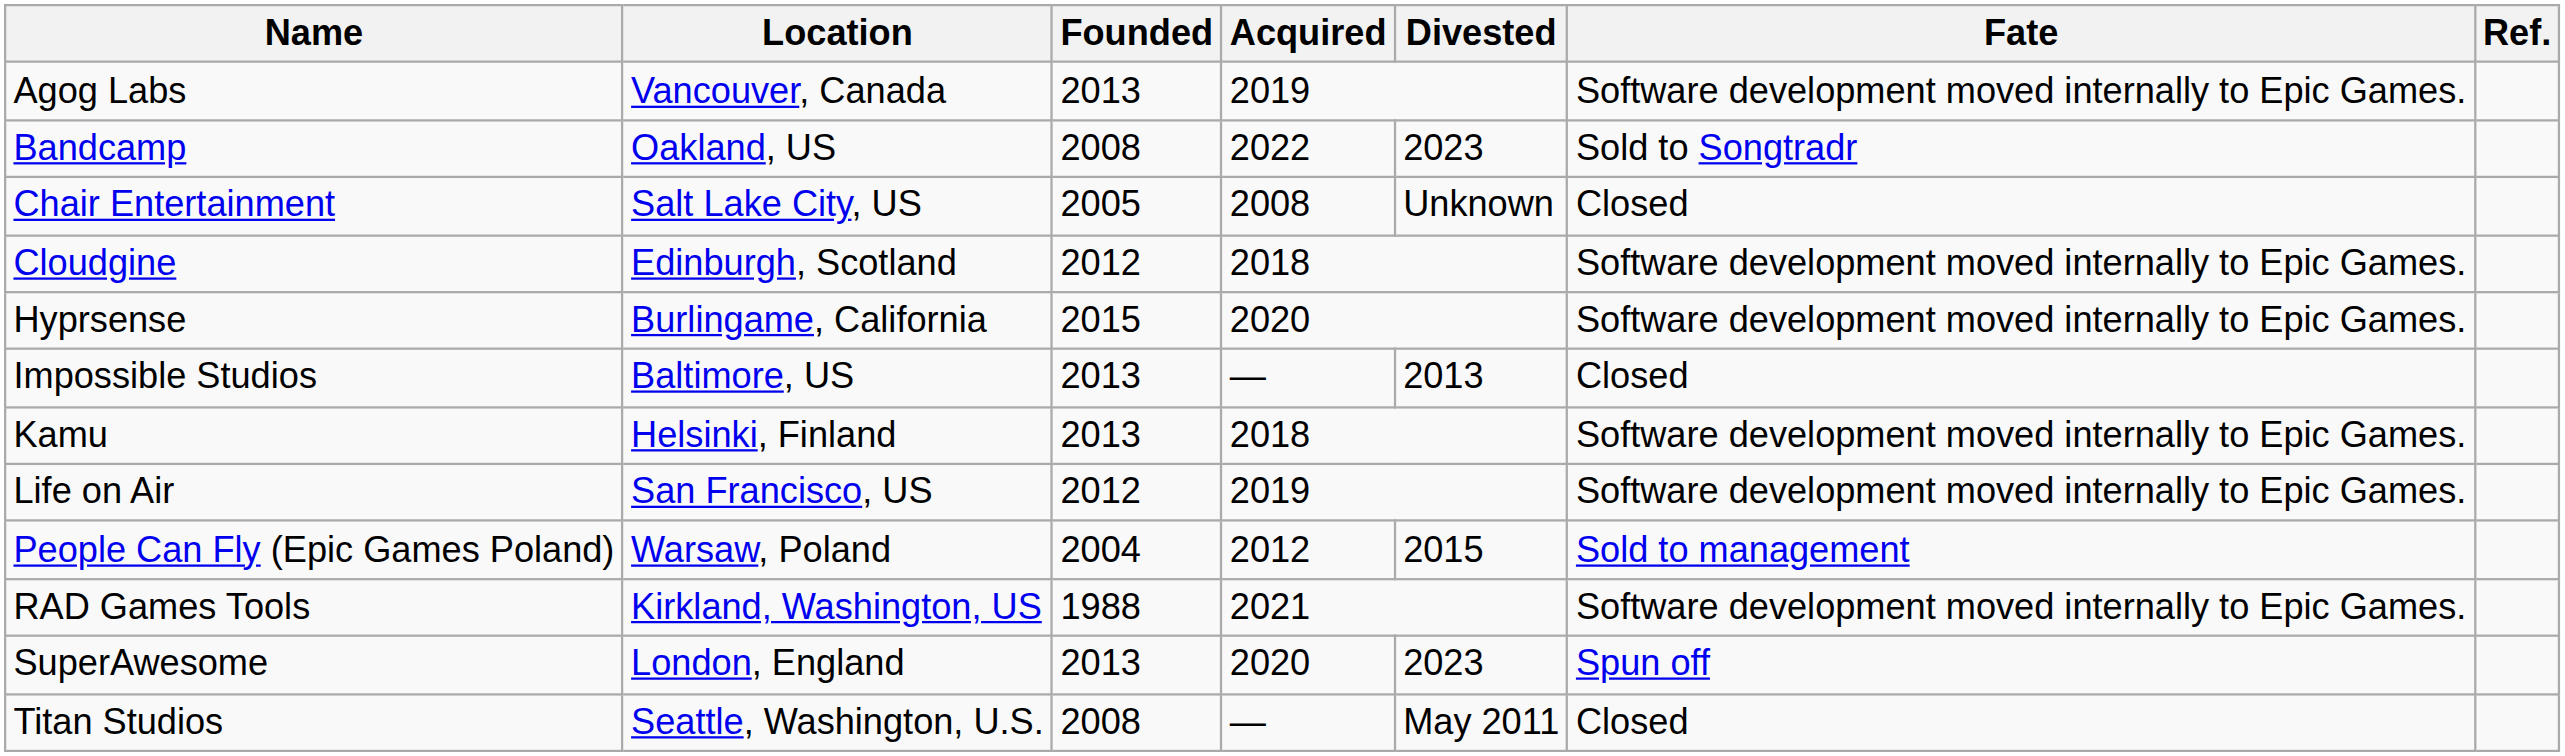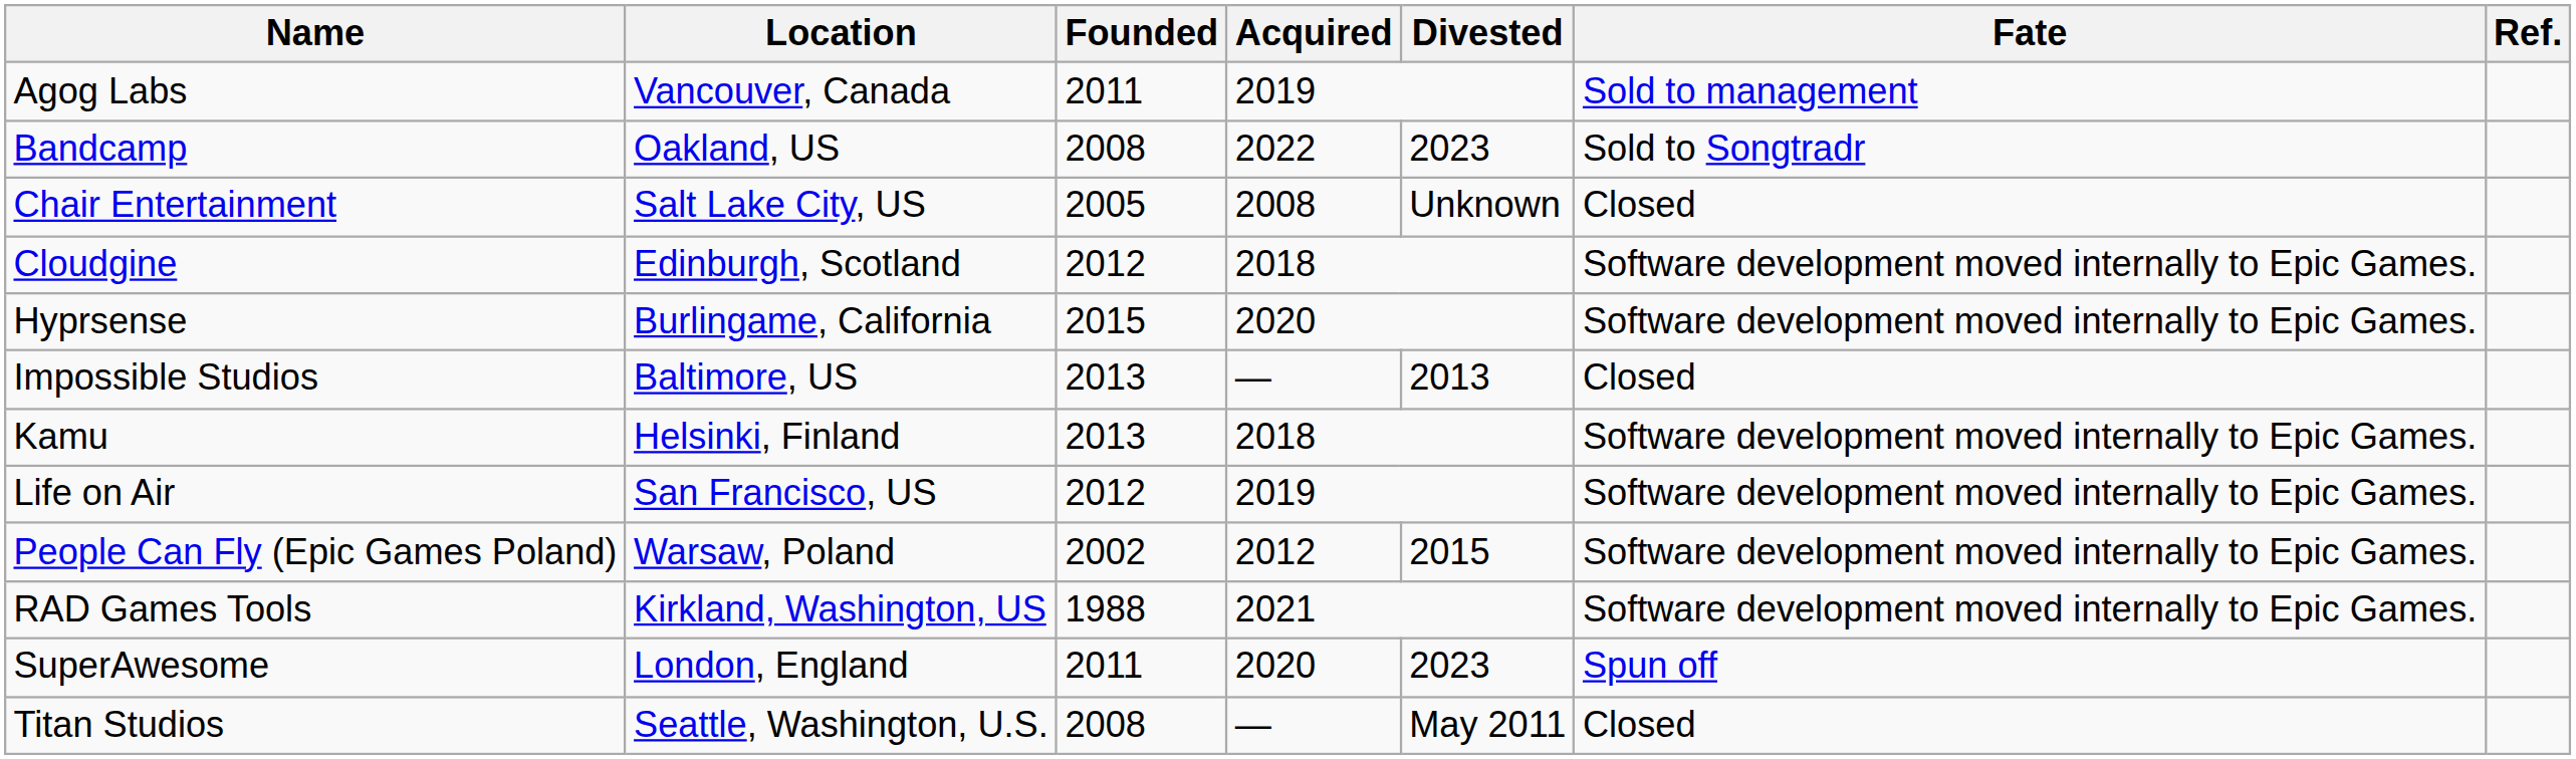Agog Labs | Founded: 2013 -> 2011
Agog Labs | Fate: Software development moved internally to Epic Games. -> Sold to management
People Can Fly (Epic Games Poland) | Founded: 2004 -> 2002
People Can Fly (Epic Games Poland) | Fate: Sold to management -> Software development moved internally to Epic Games.
SuperAwesome | Founded: 2013 -> 2011
